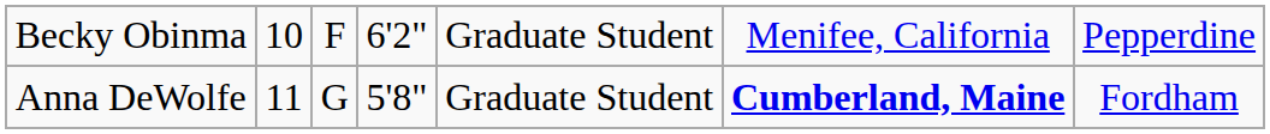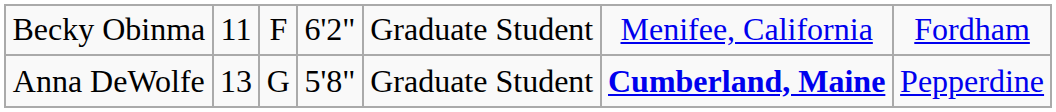Becky Obinma | column 2: 10 -> 11
Becky Obinma | column 7: Pepperdine -> Fordham
Anna DeWolfe | column 2: 11 -> 13
Anna DeWolfe | column 7: Fordham -> Pepperdine
